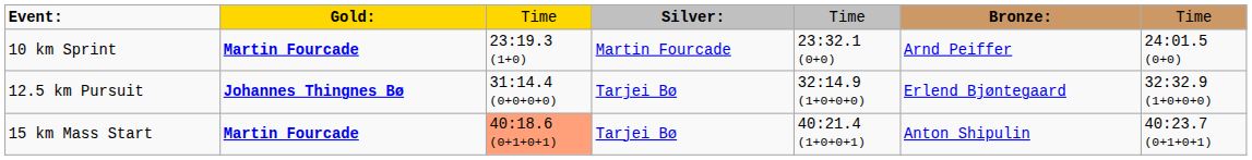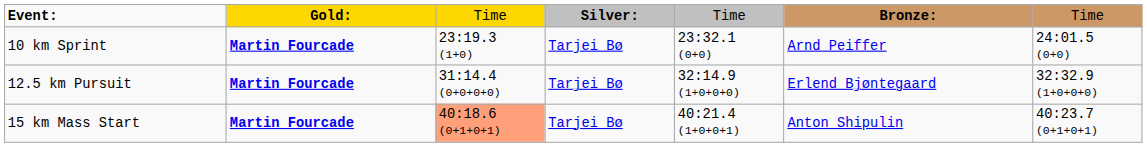10 km Sprint | column 4: Martin Fourcade -> Tarjei Bø
12.5 km Pursuit | column 2: Johannes Thingnes Bø -> Martin Fourcade
